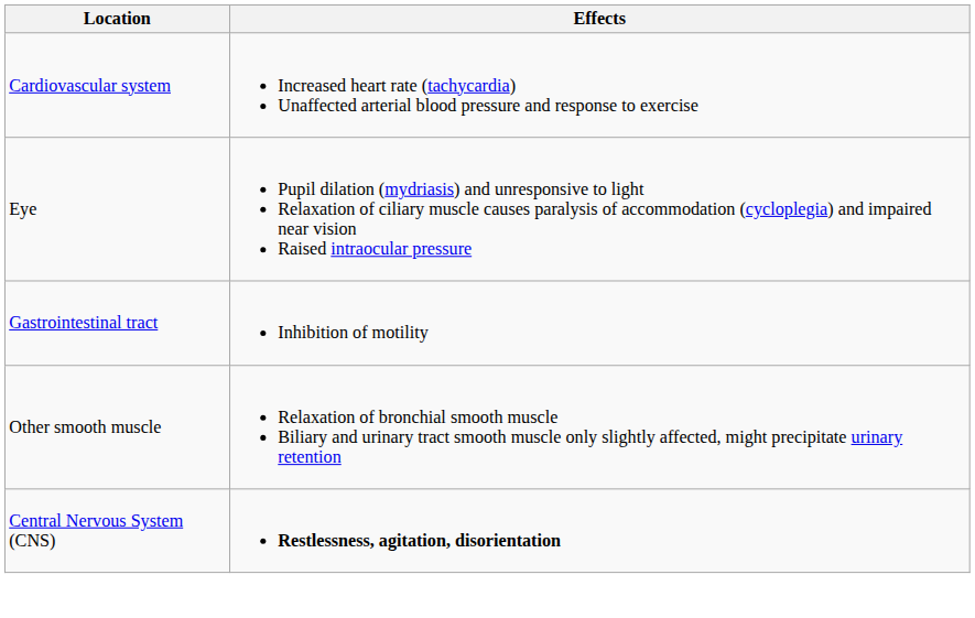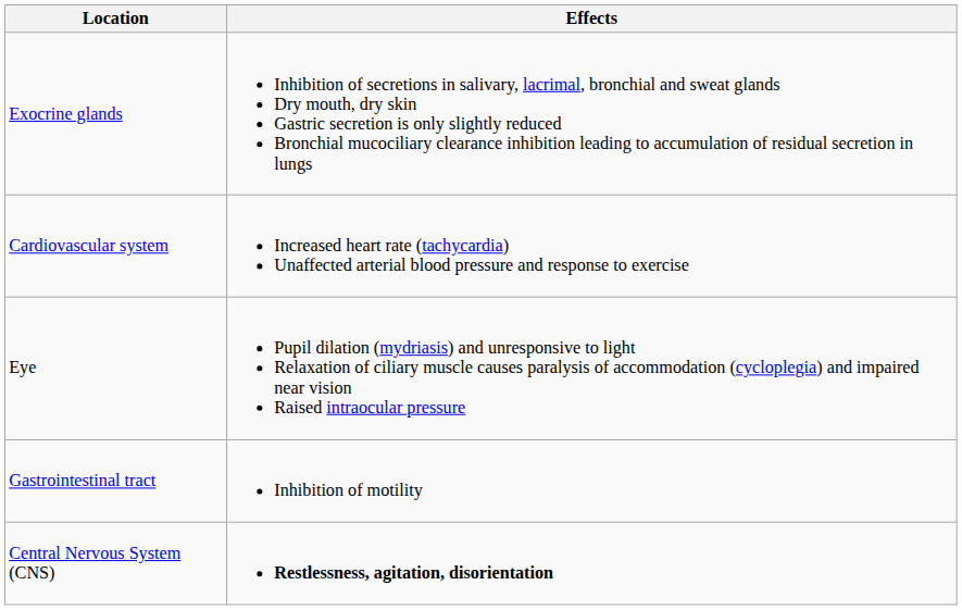+ row: Exocrine glands | Inhibition of secretions in salivary, lacrimal, bronchial and sweat glands Dry mouth, dry skin Gastric secretion is only slightly reduced Bronchial mucociliary clearance inhibition leading to accumulation of residual secretion in lungs
- row: Other smooth muscle | Relaxation of bronchial smooth muscle Biliary and urinary tract smooth muscle only slightly affected, might precipitate urinary retention
